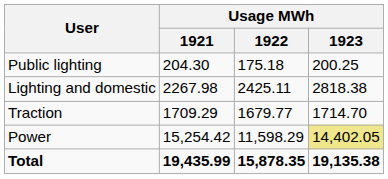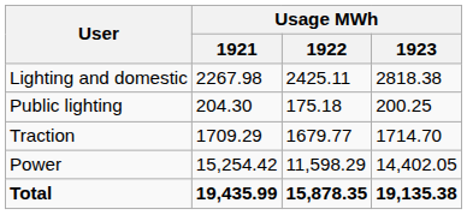rows swapped: Lighting and domestic <-> Public lighting
Power | Usage MWh / 1923: khaki background -> no background
